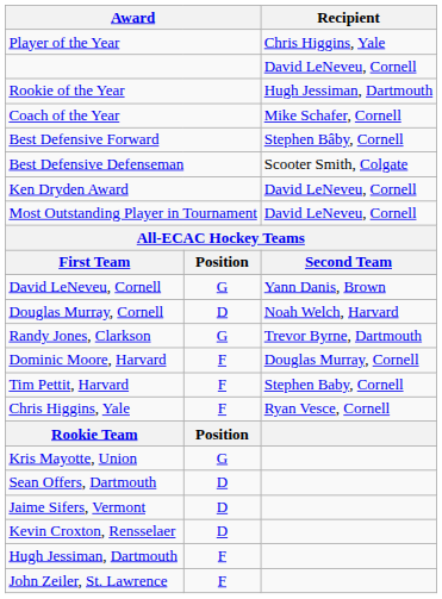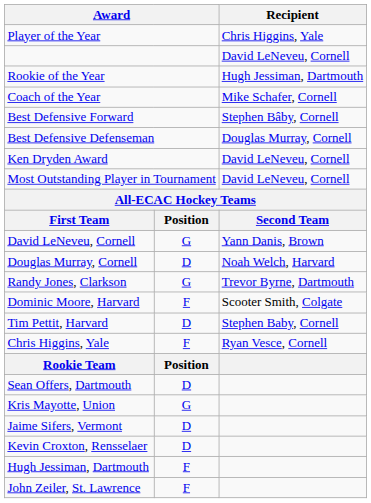Best Defensive Defenseman | Recipient: Scooter Smith, Colgate -> Douglas Murray, Cornell
Dominic Moore, Harvard | Recipient: Douglas Murray, Cornell -> Scooter Smith, Colgate
Tim Pettit, Harvard | column 2: F -> D
rows swapped: Kris Mayotte, Union <-> Sean Offers, Dartmouth
